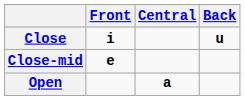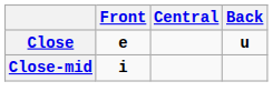Close | Front: i -> e
Close-mid | Front: e -> i
- row: Open | a
